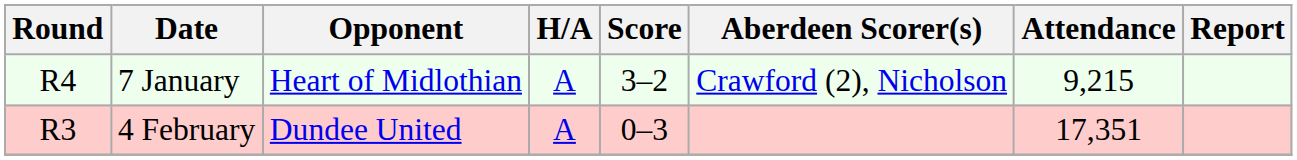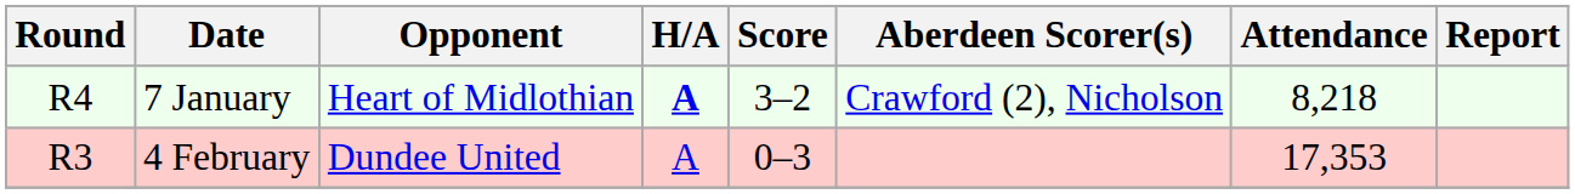7 January | H/A: normal -> bold
7 January | Attendance: 9,215 -> 8,218
4 February | Attendance: 17,351 -> 17,353
